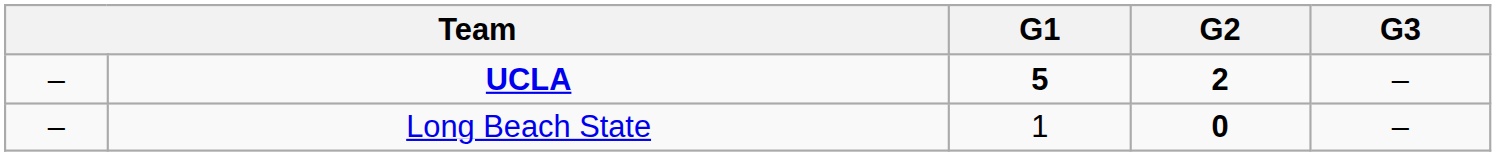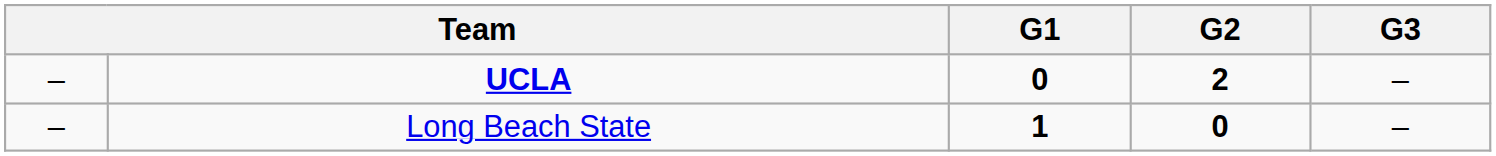UCLA | G1: 5 -> 0
Long Beach State | G1: normal -> bold
